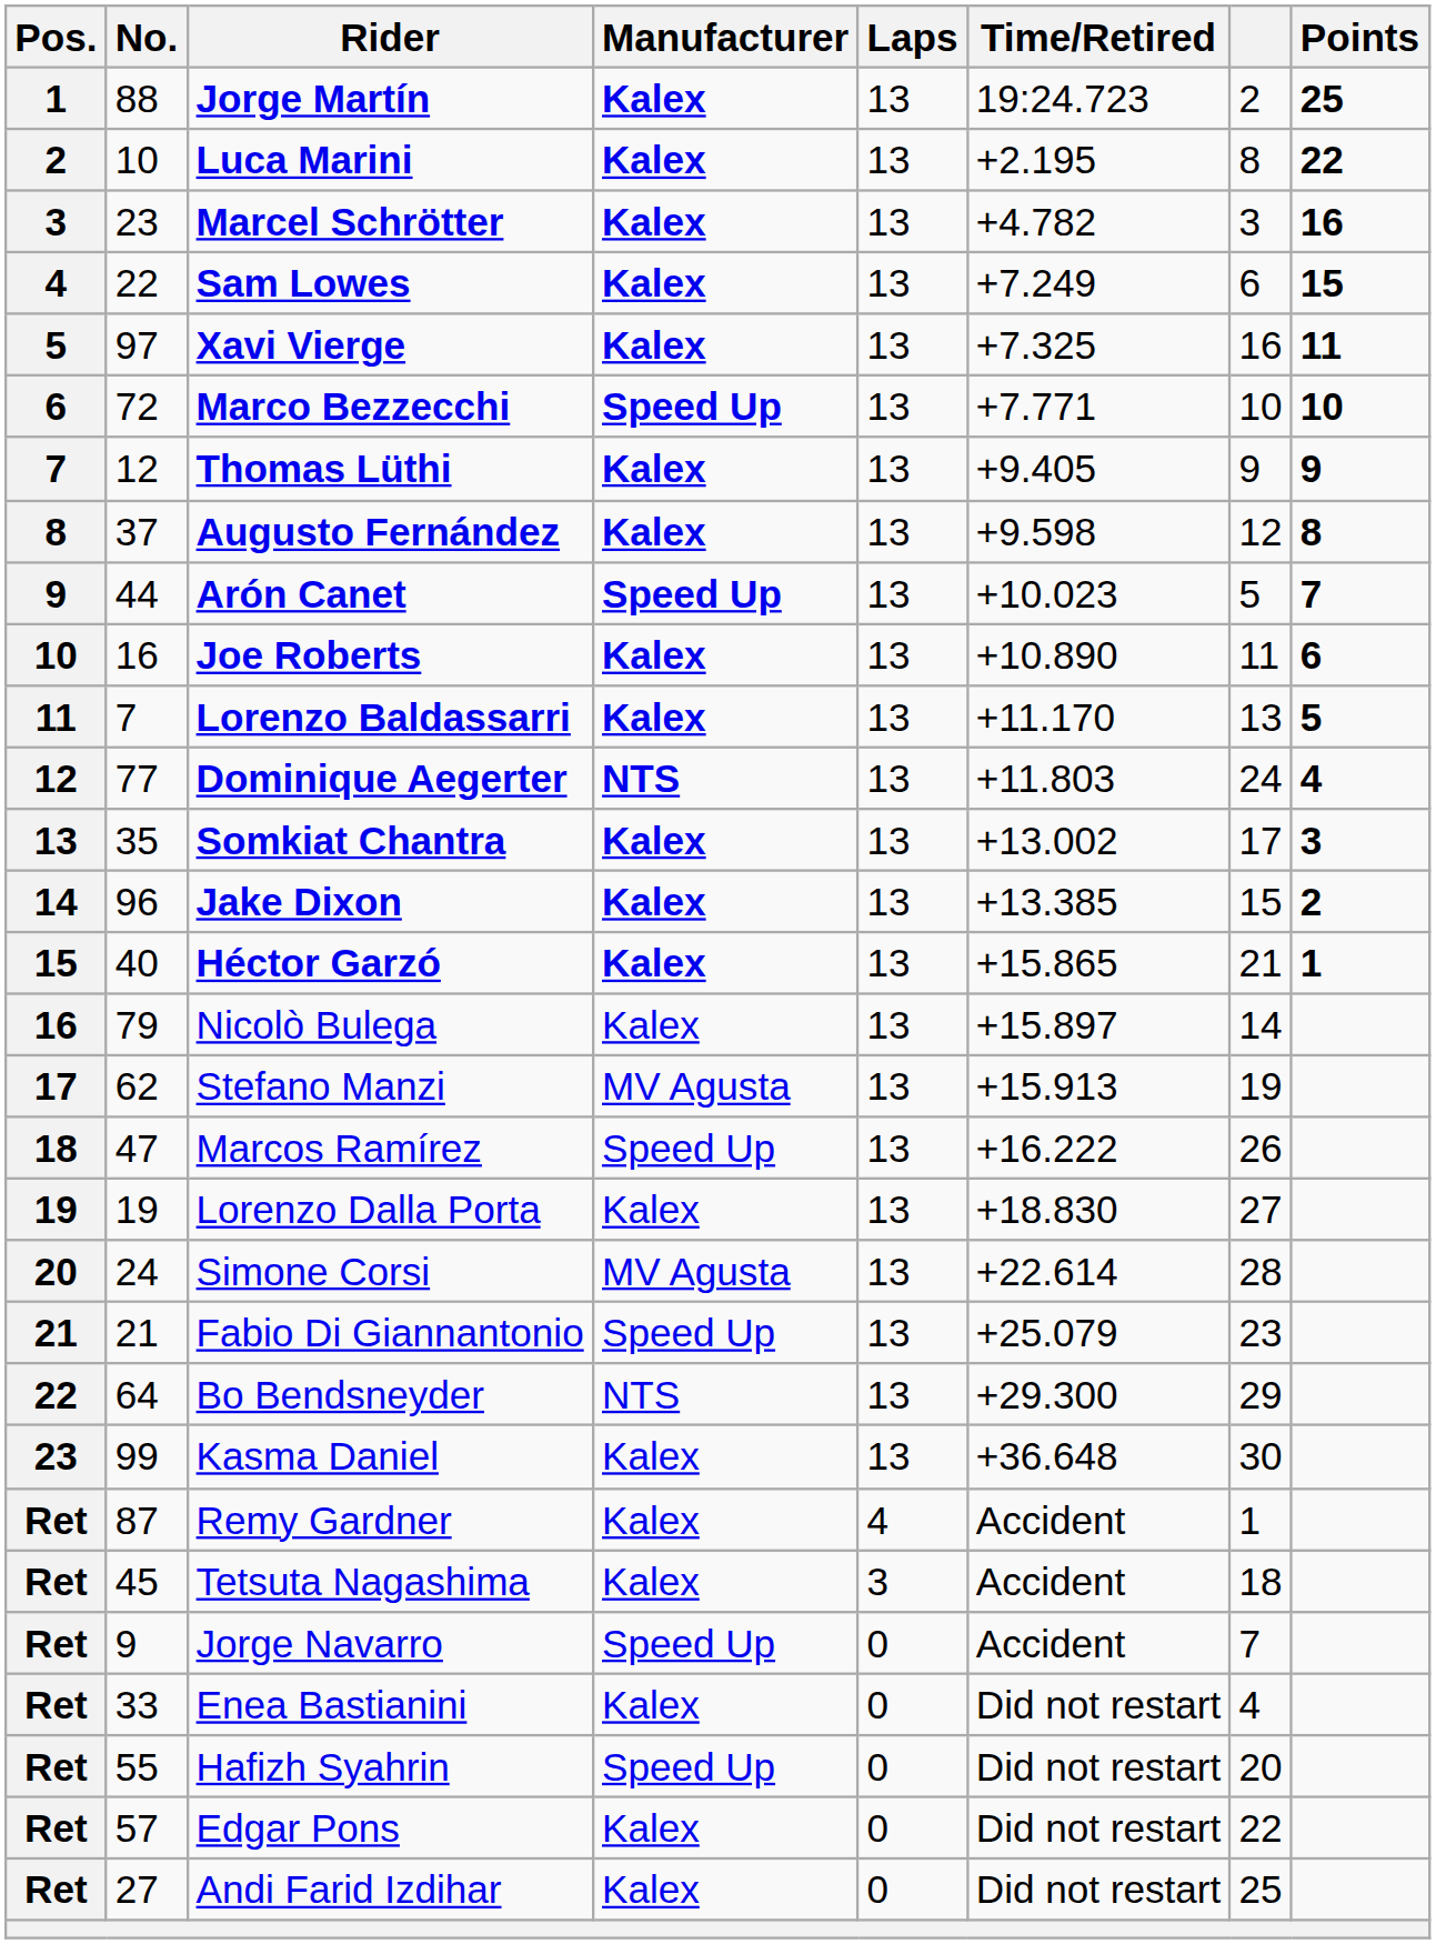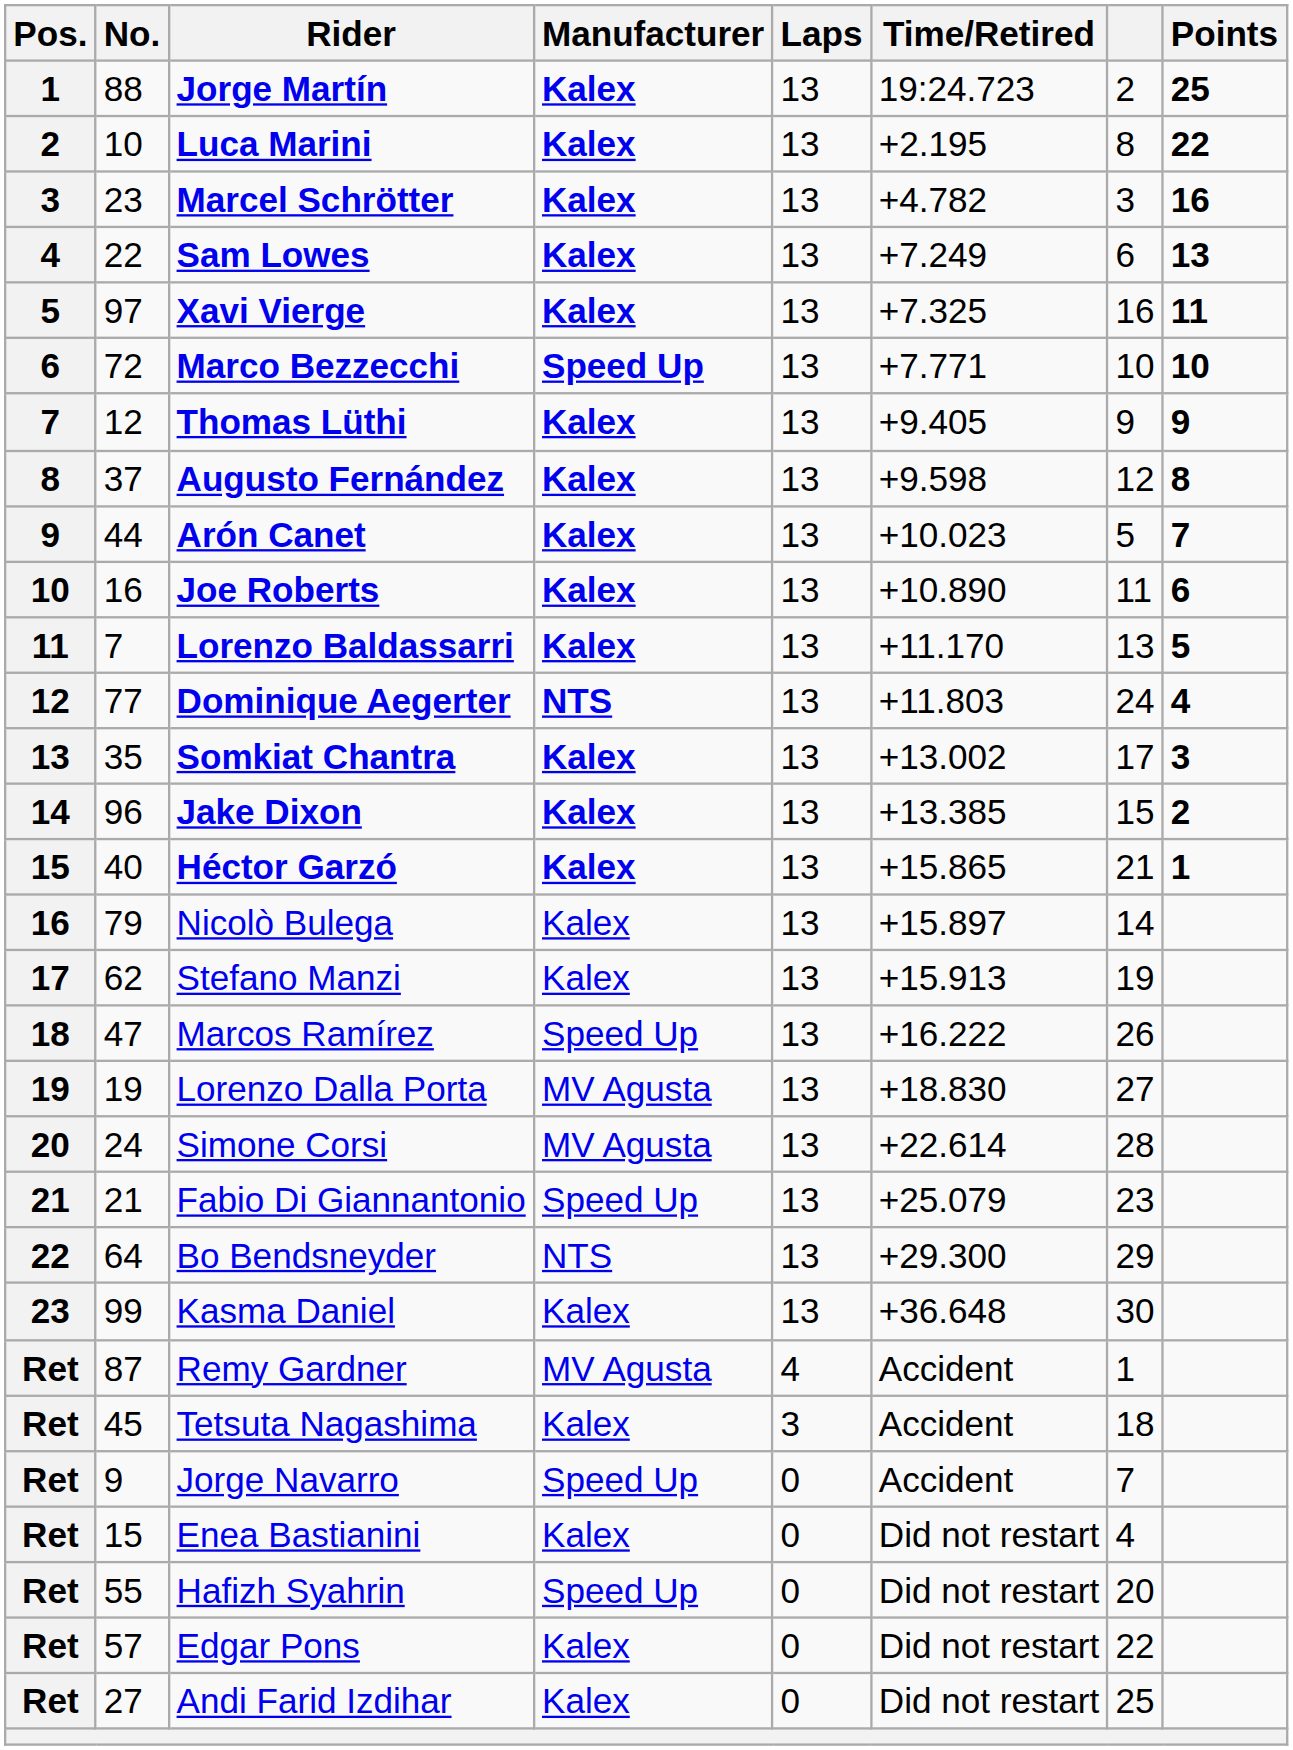Sam Lowes | Points: 15 -> 13
Arón Canet | Manufacturer: Speed Up -> Kalex
Stefano Manzi | Manufacturer: MV Agusta -> Kalex
Lorenzo Dalla Porta | Manufacturer: Kalex -> MV Agusta
Remy Gardner | Manufacturer: Kalex -> MV Agusta
Enea Bastianini | No.: 33 -> 15
